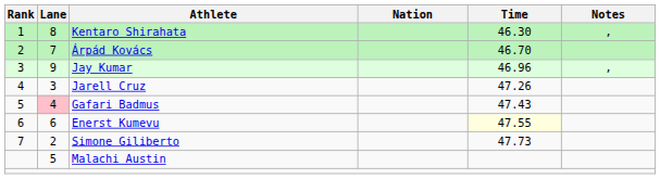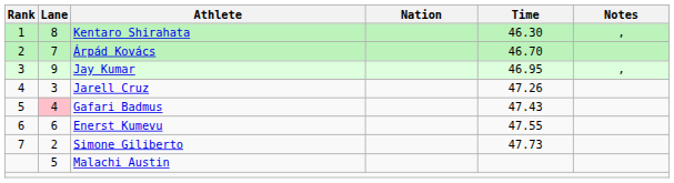Jay Kumar | Time: 46.96 -> 46.95
Enerst Kumevu | Time: lightyellow background -> no background
